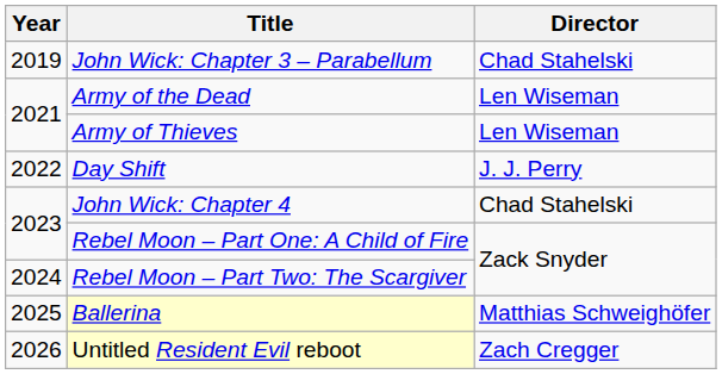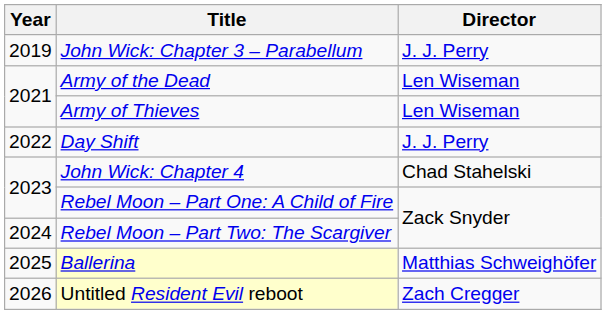John Wick: Chapter 3 – Parabellum | Director: Chad Stahelski -> J. J. Perry
